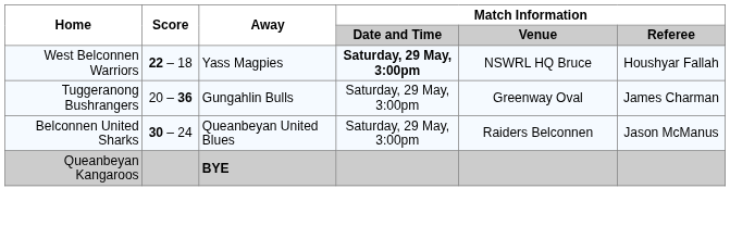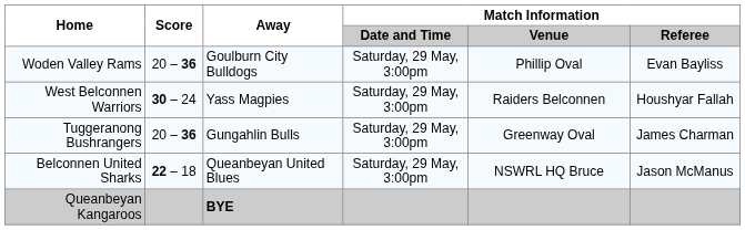+ row: Woden Valley Rams | 20 – 36 | Goulburn City Bulldogs | Saturday, 29 May, 3:00pm | Phillip Oval | Evan Bayliss
West Belconnen Warriors | Score: 22 – 18 -> 30 – 24
West Belconnen Warriors | Match Information / Date and Time: bold -> normal
West Belconnen Warriors | Match Information / Venue: NSWRL HQ Bruce -> Raiders Belconnen
Belconnen United Sharks | Score: 30 – 24 -> 22 – 18
Belconnen United Sharks | Match Information / Venue: Raiders Belconnen -> NSWRL HQ Bruce
